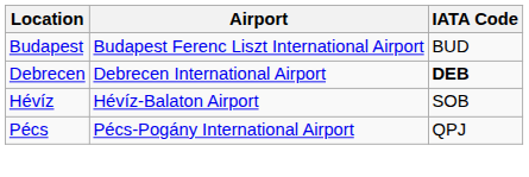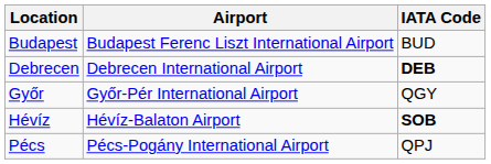+ row: Győr | Győr-Pér International Airport | QGY
Hévíz | IATA Code: normal -> bold
